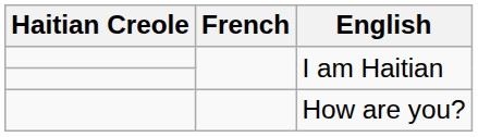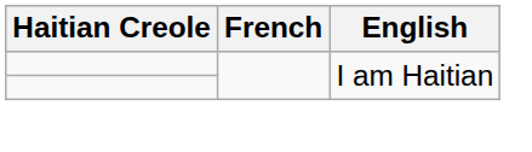- row: How are you?
